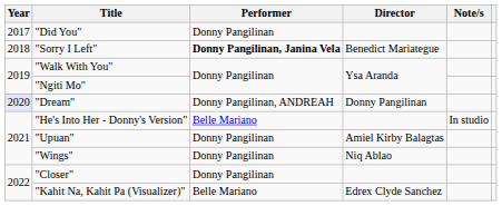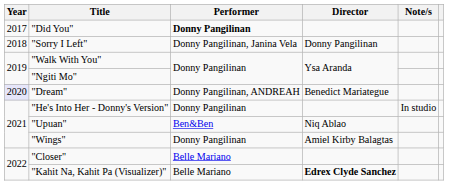"Did You" | Performer: normal -> bold
"Sorry I Left" | Performer: bold -> normal
"Sorry I Left" | Director: Benedict Mariategue -> Donny Pangilinan
"Dream" | Director: Donny Pangilinan -> Benedict Mariategue
"He's Into Her - Donny's Version" | Performer: Belle Mariano -> Donny Pangilinan
"Upuan" | Performer: Donny Pangilinan -> Ben&Ben
"Upuan" | Director: Amiel Kirby Balagtas -> Niq Ablao
"Wings" | Director: Niq Ablao -> Amiel Kirby Balagtas
"Closer" | Performer: Donny Pangilinan -> Belle Mariano
"Kahit Na, Kahit Pa (Visualizer)" | Director: normal -> bold
